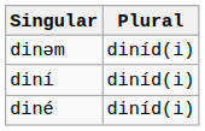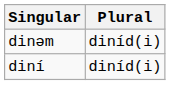- row: diné | diníd(i)
